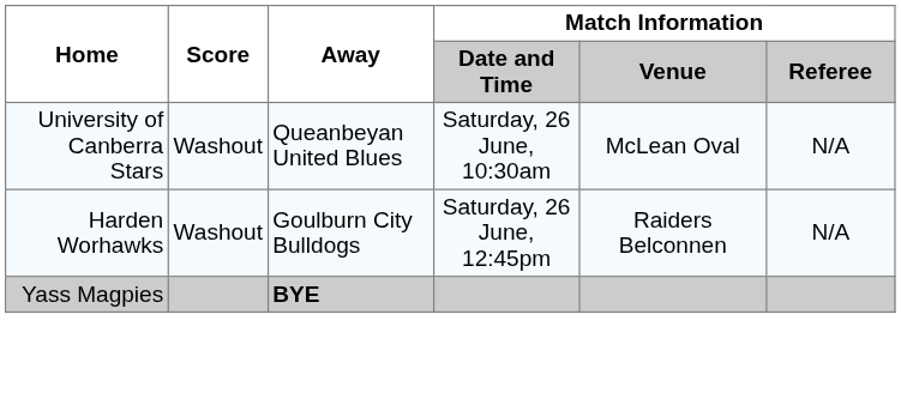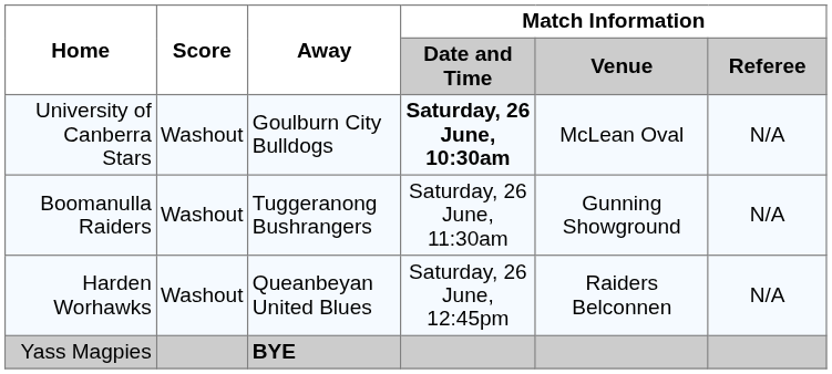University of Canberra Stars | Away: Queanbeyan United Blues -> Goulburn City Bulldogs
University of Canberra Stars | Match Information / Date and Time: normal -> bold
+ row: Boomanulla Raiders | Washout | Tuggeranong Bushrangers | Saturday, 26 June, 11:30am | Gunning Showground | N/A
Harden Worhawks | Away: Goulburn City Bulldogs -> Queanbeyan United Blues
